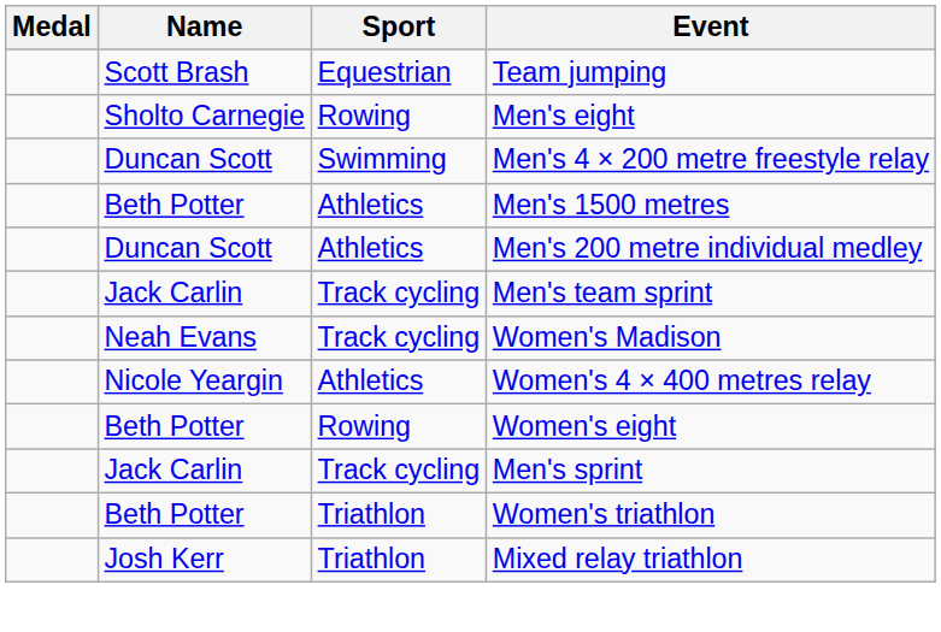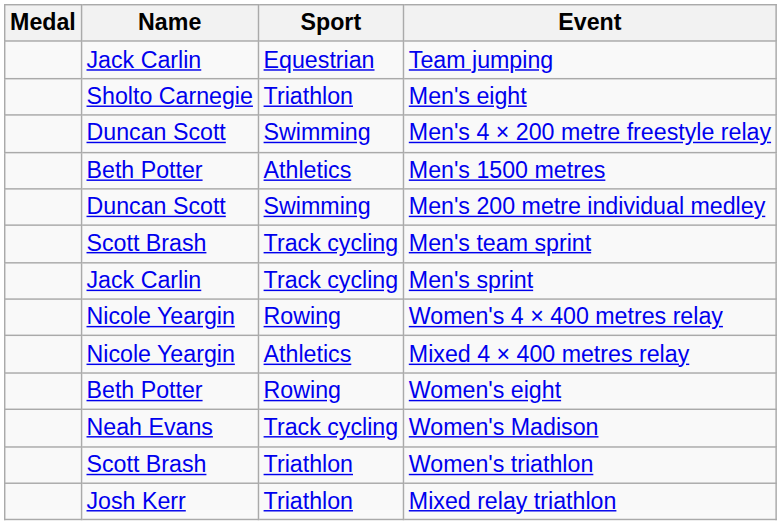Team jumping | Name: Scott Brash -> Jack Carlin
Men's eight | Sport: Rowing -> Triathlon
Men's 200 metre individual medley | Sport: Athletics -> Swimming
Men's team sprint | Name: Jack Carlin -> Scott Brash
rows swapped: Women's Madison <-> Men's sprint
Women's 4 × 400 metres relay | Sport: Athletics -> Rowing
+ row: Nicole Yeargin | Athletics | Mixed 4 × 400 metres relay
Women's triathlon | Name: Beth Potter -> Scott Brash
